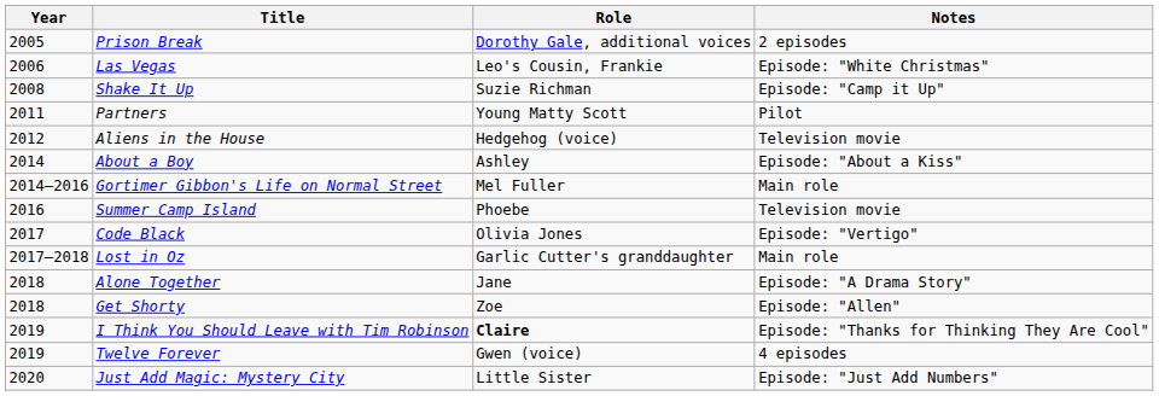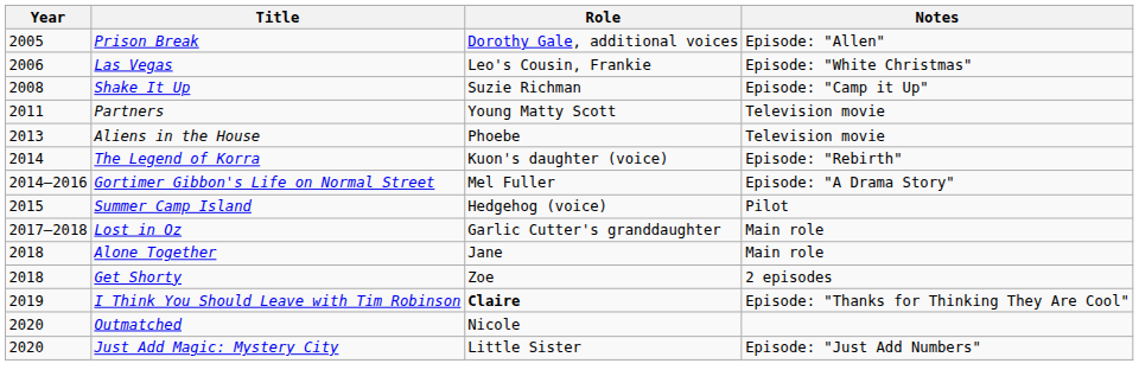Prison Break | Notes: 2 episodes -> Episode: "Allen"
Partners | Notes: Pilot -> Television movie
Aliens in the House | Year: 2012 -> 2013
Aliens in the House | Role: Hedgehog (voice) -> Phoebe
- row: 2014 | About a Boy | Ashley | Episode: "About a Kiss"
+ row: 2014 | The Legend of Korra | Kuon's daughter (voice) | Episode: "Rebirth"
Gortimer Gibbon's Life on Normal Street | Notes: Main role -> Episode: "A Drama Story"
Summer Camp Island | Year: 2016 -> 2015
Summer Camp Island | Role: Phoebe -> Hedgehog (voice)
Summer Camp Island | Notes: Television movie -> Pilot
- row: 2017 | Code Black | Olivia Jones | Episode: "Vertigo"
Alone Together | Notes: Episode: "A Drama Story" -> Main role
Get Shorty | Notes: Episode: "Allen" -> 2 episodes
- row: 2019 | Twelve Forever | Gwen (voice) | 4 episodes
+ row: 2020 | Outmatched | Nicole
